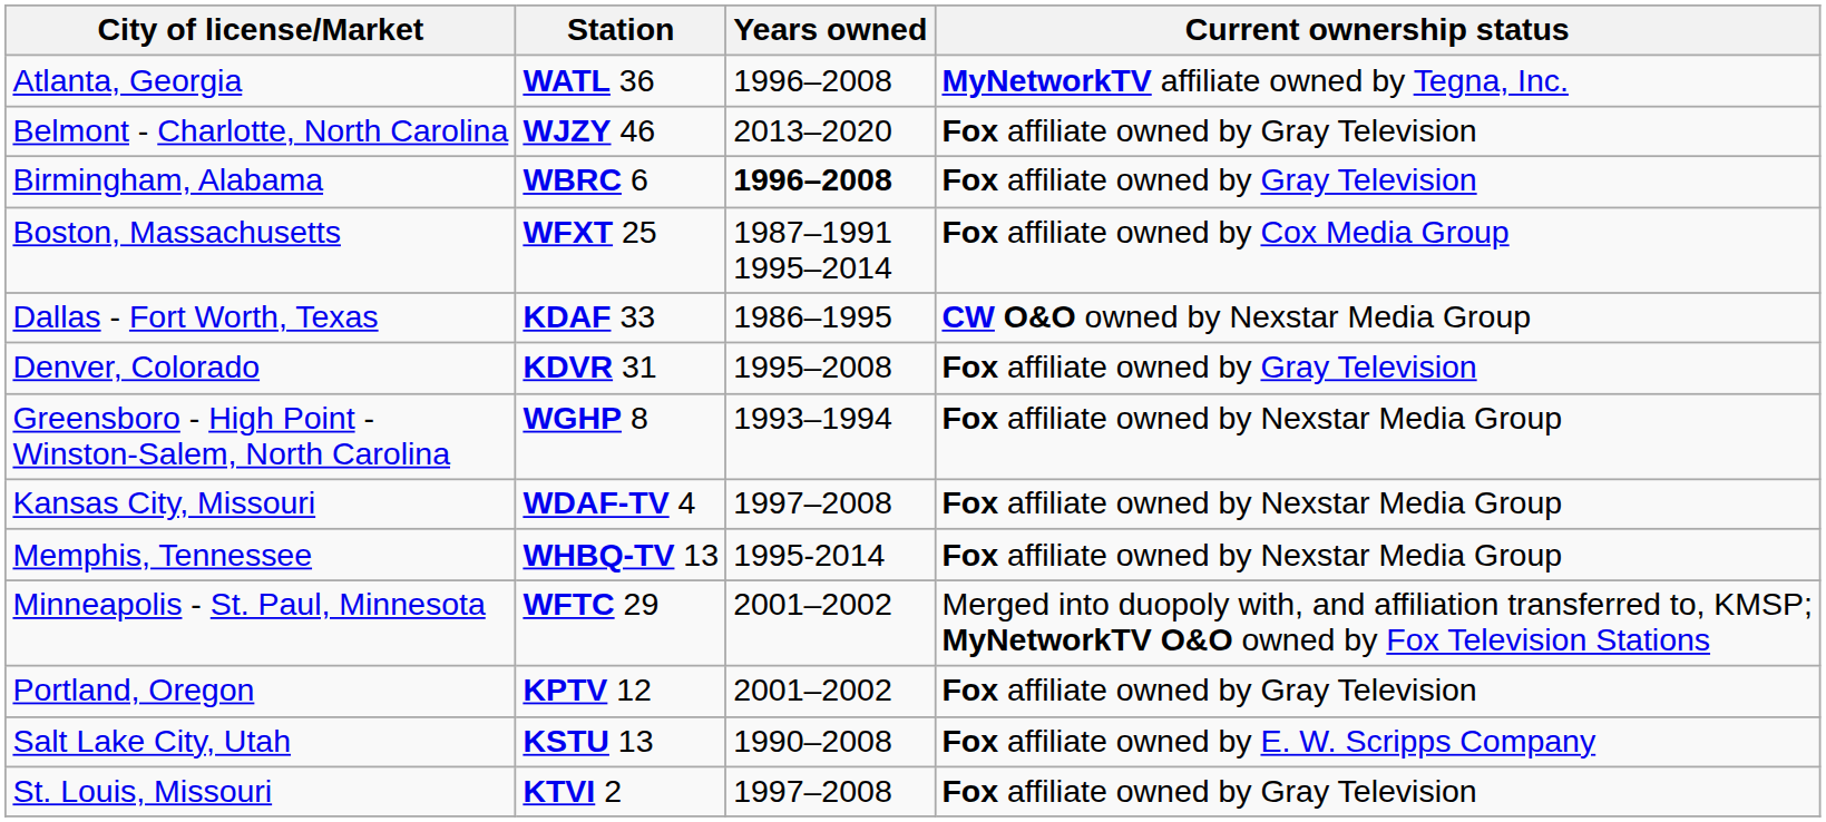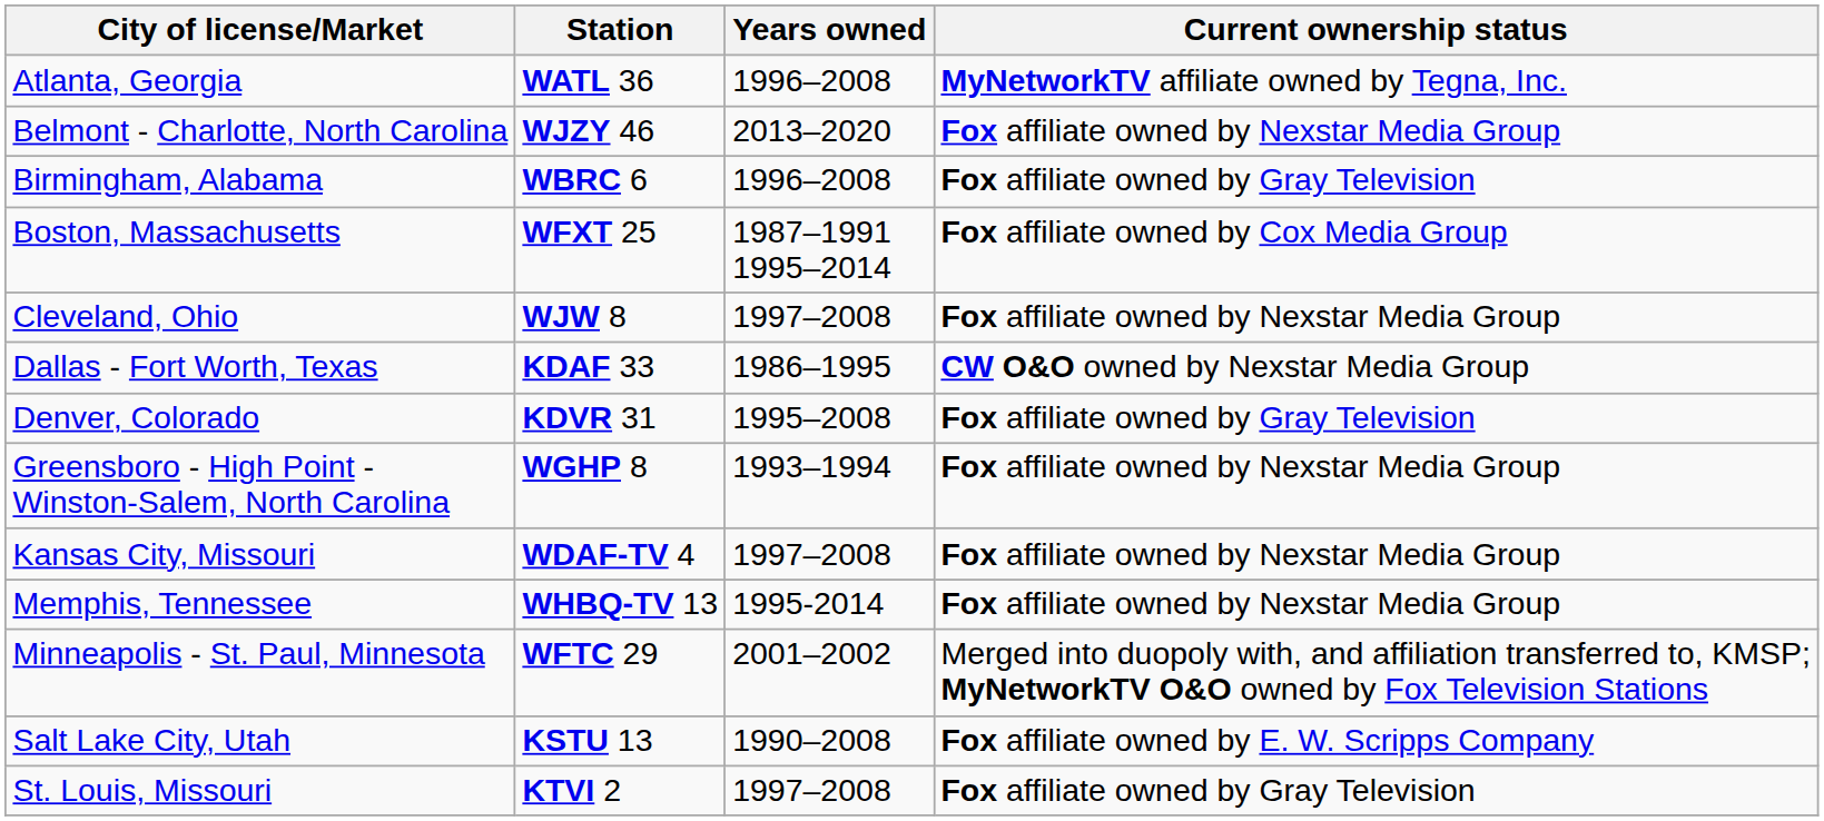Belmont - Charlotte, North Carolina | Current ownership status: Fox affiliate owned by Gray Television -> Fox affiliate owned by Nexstar Media Group
Birmingham, Alabama | Years owned: bold -> normal
+ row: Cleveland, Ohio | WJW 8 | 1997–2008 | Fox affiliate owned by Nexstar Media Group
- row: Portland, Oregon | KPTV 12 | 2001–2002 | Fox affiliate owned by Gray Television
